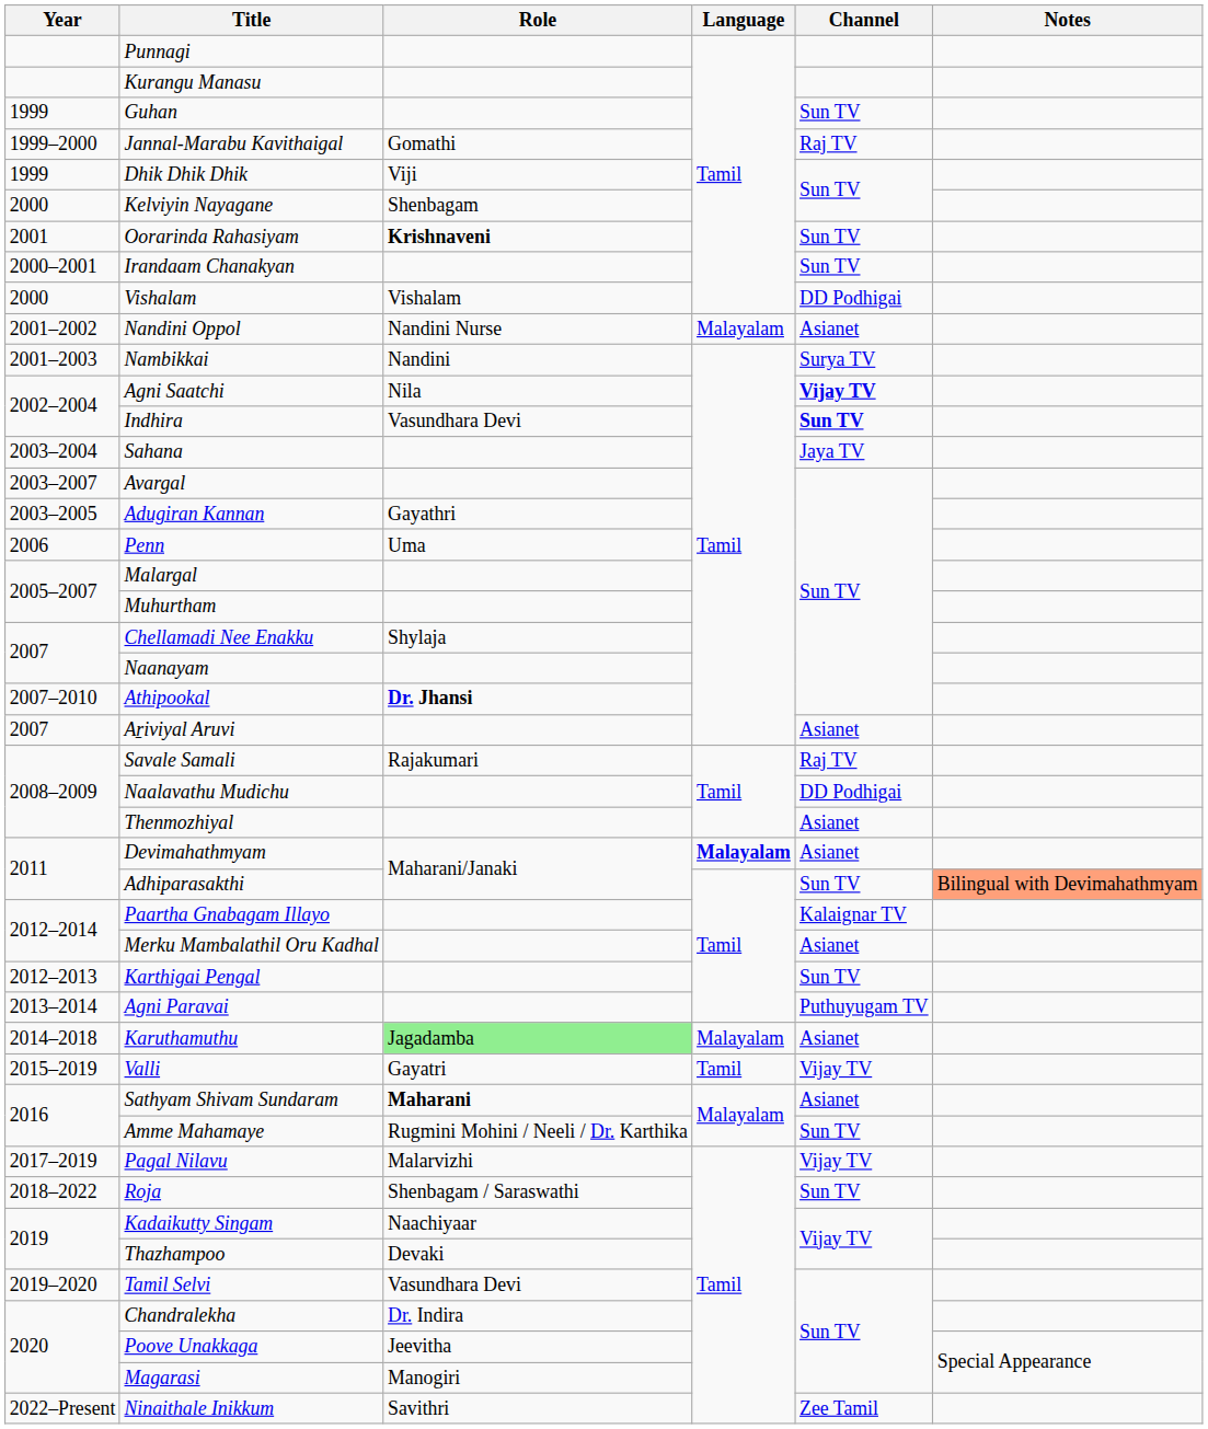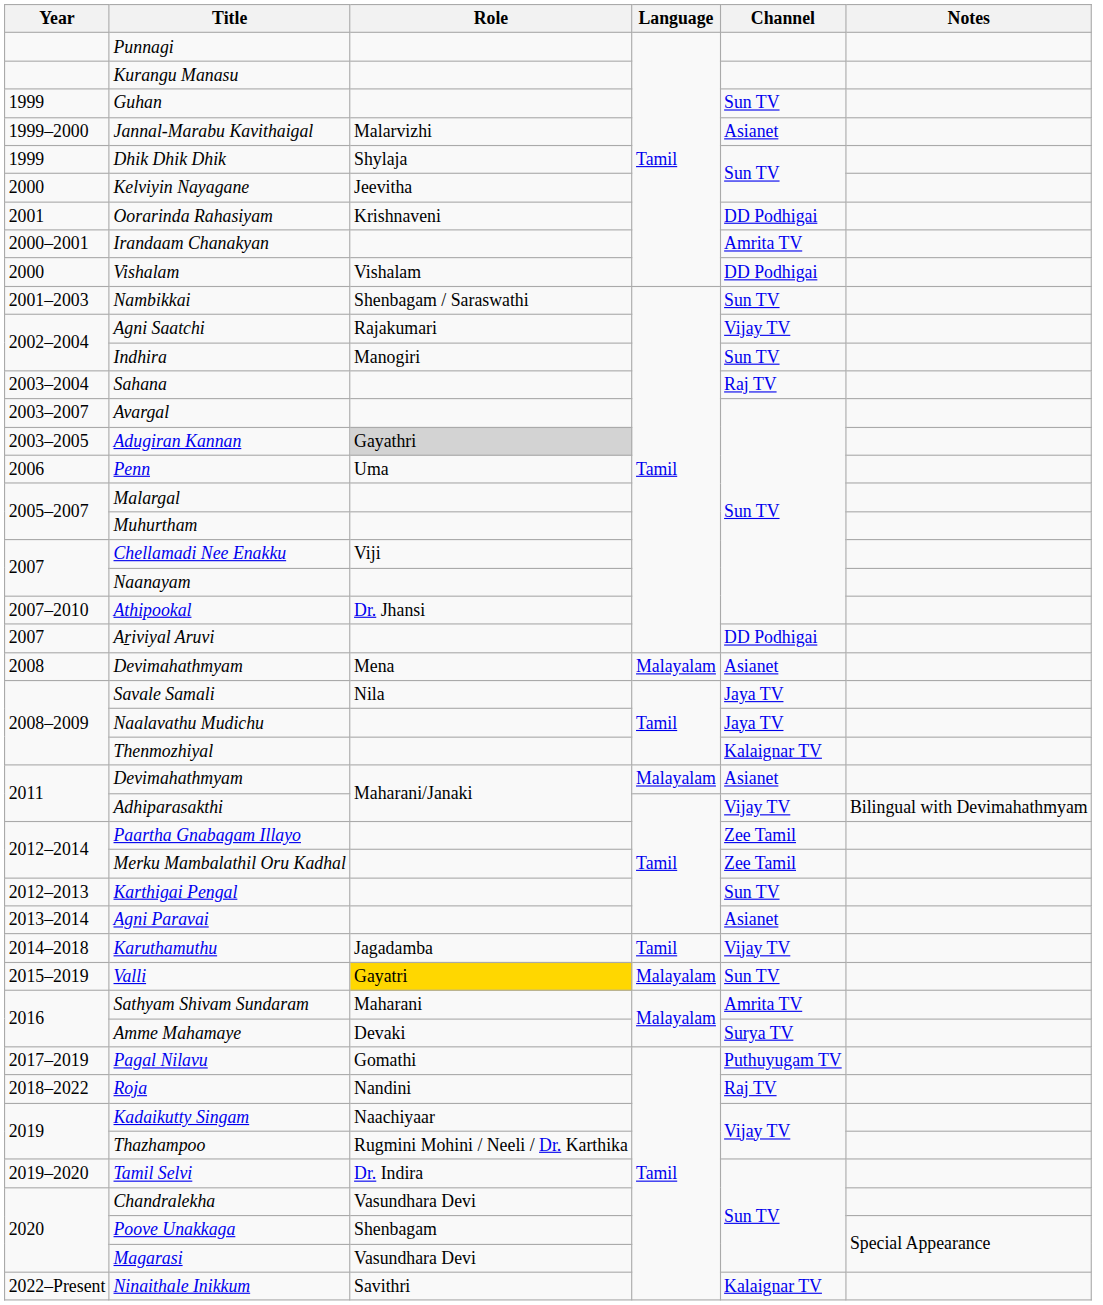Jannal-Marabu Kavithaigal | Role: Gomathi -> Malarvizhi
Jannal-Marabu Kavithaigal | Channel: Raj TV -> Asianet
Dhik Dhik Dhik | Role: Viji -> Shylaja
Kelviyin Nayagane | Role: Shenbagam -> Jeevitha
Oorarinda Rahasiyam | Role: bold -> normal
Oorarinda Rahasiyam | Channel: Sun TV -> DD Podhigai
Irandaam Chanakyan | Channel: Sun TV -> Amrita TV
- row: 2001–2002 | Nandini Oppol | Nandini Nurse | Malayalam | Asianet
Nambikkai | Role: Nandini -> Shenbagam / Saraswathi
Nambikkai | Channel: Surya TV -> Sun TV
Agni Saatchi | Role: Nila -> Rajakumari
Agni Saatchi | Channel: bold -> normal
Indhira | Role: Vasundhara Devi -> Manogiri
Indhira | Channel: bold -> normal
Sahana | Channel: Jaya TV -> Raj TV
Adugiran Kannan | Role: no background -> lightgrey background
Chellamadi Nee Enakku | Role: Shylaja -> Viji
Athipookal | Role: bold -> normal
Aṟiviyal Aruvi | Channel: Asianet -> DD Podhigai
+ row: 2008 | Devimahathmyam | Mena | Malayalam | Asianet
Savale Samali | Role: Rajakumari -> Nila
Savale Samali | Channel: Raj TV -> Jaya TV
Naalavathu Mudichu | Channel: DD Podhigai -> Jaya TV
Thenmozhiyal | Channel: Asianet -> Kalaignar TV
2011 / Devimahathmyam | Language: bold -> normal
Adhiparasakthi | Channel: Sun TV -> Vijay TV
Adhiparasakthi | Notes: lightsalmon background -> no background
Paartha Gnabagam Illayo | Channel: Kalaignar TV -> Zee Tamil
Merku Mambalathil Oru Kadhal | Channel: Asianet -> Zee Tamil
Agni Paravai | Channel: Puthuyugam TV -> Asianet
Karuthamuthu | Role: lightgreen background -> no background
Karuthamuthu | Language: Malayalam -> Tamil
Karuthamuthu | Channel: Asianet -> Vijay TV
Valli | Role: no background -> gold background
Valli | Language: Tamil -> Malayalam
Valli | Channel: Vijay TV -> Sun TV
Sathyam Shivam Sundaram | Role: bold -> normal
Sathyam Shivam Sundaram | Channel: Asianet -> Amrita TV
Amme Mahamaye | Role: Rugmini Mohini / Neeli / Dr. Karthika -> Devaki
Amme Mahamaye | Channel: Sun TV -> Surya TV
Pagal Nilavu | Role: Malarvizhi -> Gomathi
Pagal Nilavu | Channel: Vijay TV -> Puthuyugam TV
Roja | Role: Shenbagam / Saraswathi -> Nandini
Roja | Channel: Sun TV -> Raj TV
Thazhampoo | Role: Devaki -> Rugmini Mohini / Neeli / Dr. Karthika
Tamil Selvi | Role: Vasundhara Devi -> Dr. Indira
Chandralekha | Role: Dr. Indira -> Vasundhara Devi
Poove Unakkaga | Role: Jeevitha -> Shenbagam
Magarasi | Role: Manogiri -> Vasundhara Devi
Ninaithale Inikkum | Channel: Zee Tamil -> Kalaignar TV
